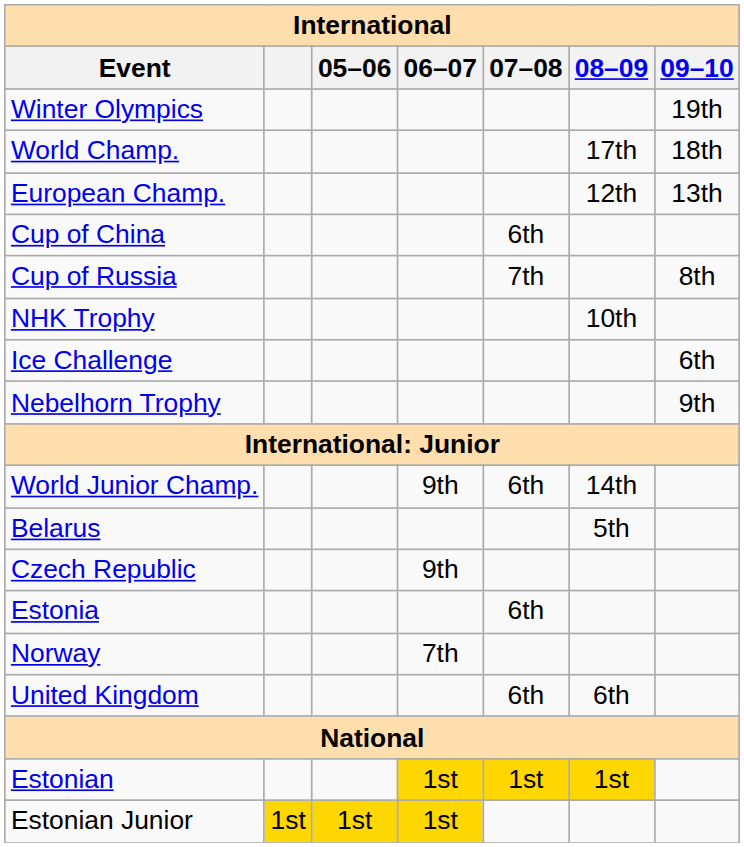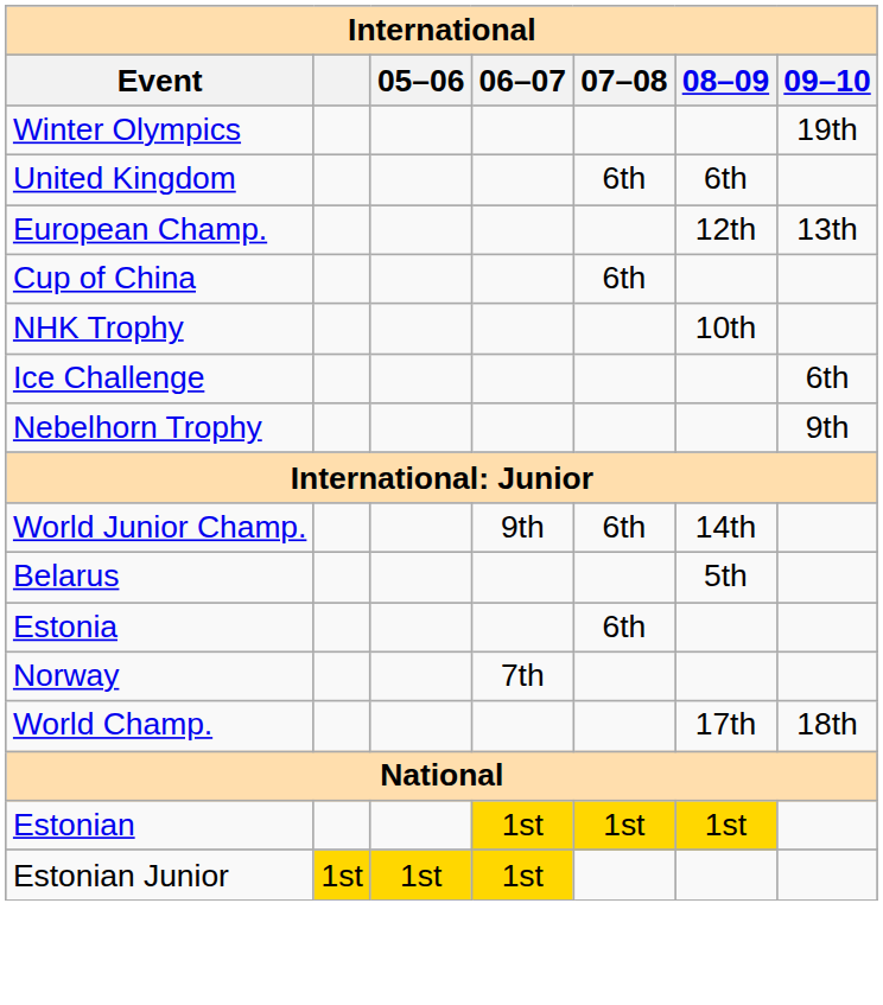rows swapped: World Champ. <-> United Kingdom
- row: Cup of Russia | 7th | 8th
- row: Czech Republic | 9th
